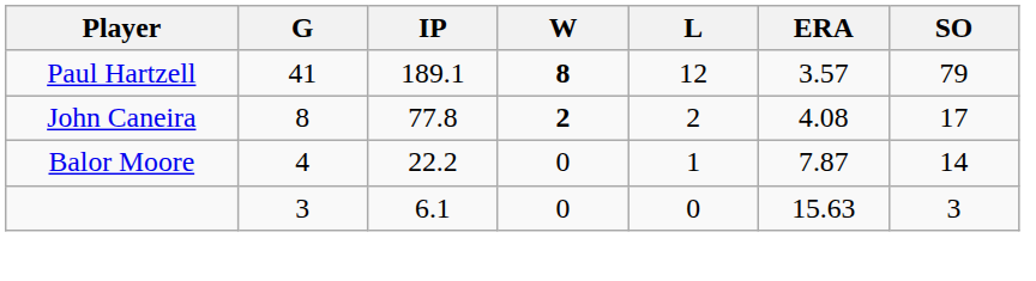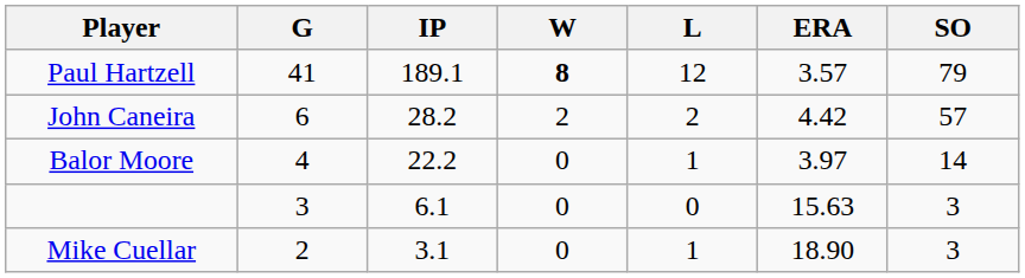John Caneira | G: 8 -> 6
John Caneira | IP: 77.8 -> 28.2
John Caneira | W: bold -> normal
John Caneira | ERA: 4.08 -> 4.42
John Caneira | SO: 17 -> 57
Balor Moore | ERA: 7.87 -> 3.97
+ row: Mike Cuellar | 2 | 3.1 | 0 | 1 | 18.90 | 3
